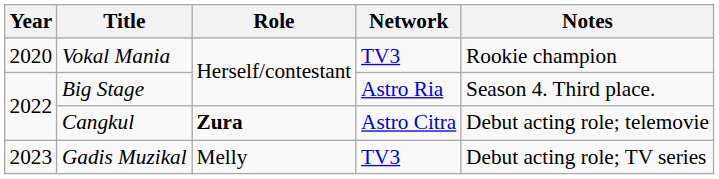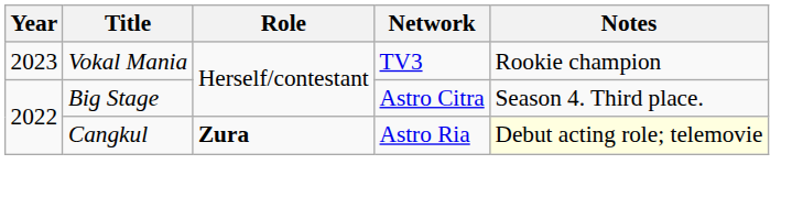Vokal Mania | Year: 2020 -> 2023
Big Stage | Network: Astro Ria -> Astro Citra
Cangkul | Network: Astro Citra -> Astro Ria
Cangkul | Notes: no background -> lightyellow background
- row: 2023 | Gadis Muzikal | Melly | TV3 | Debut acting role; TV series
